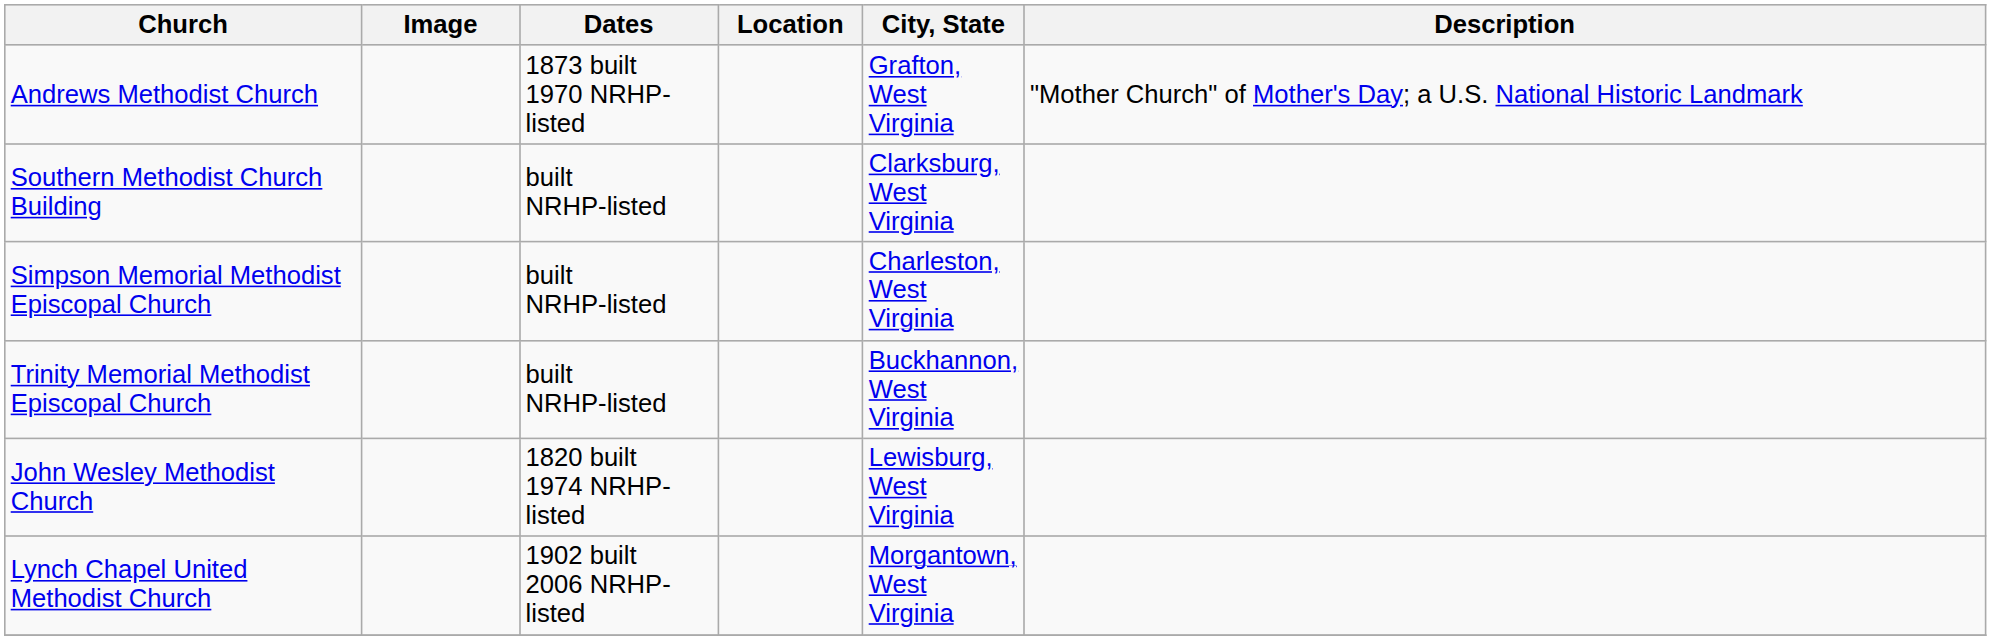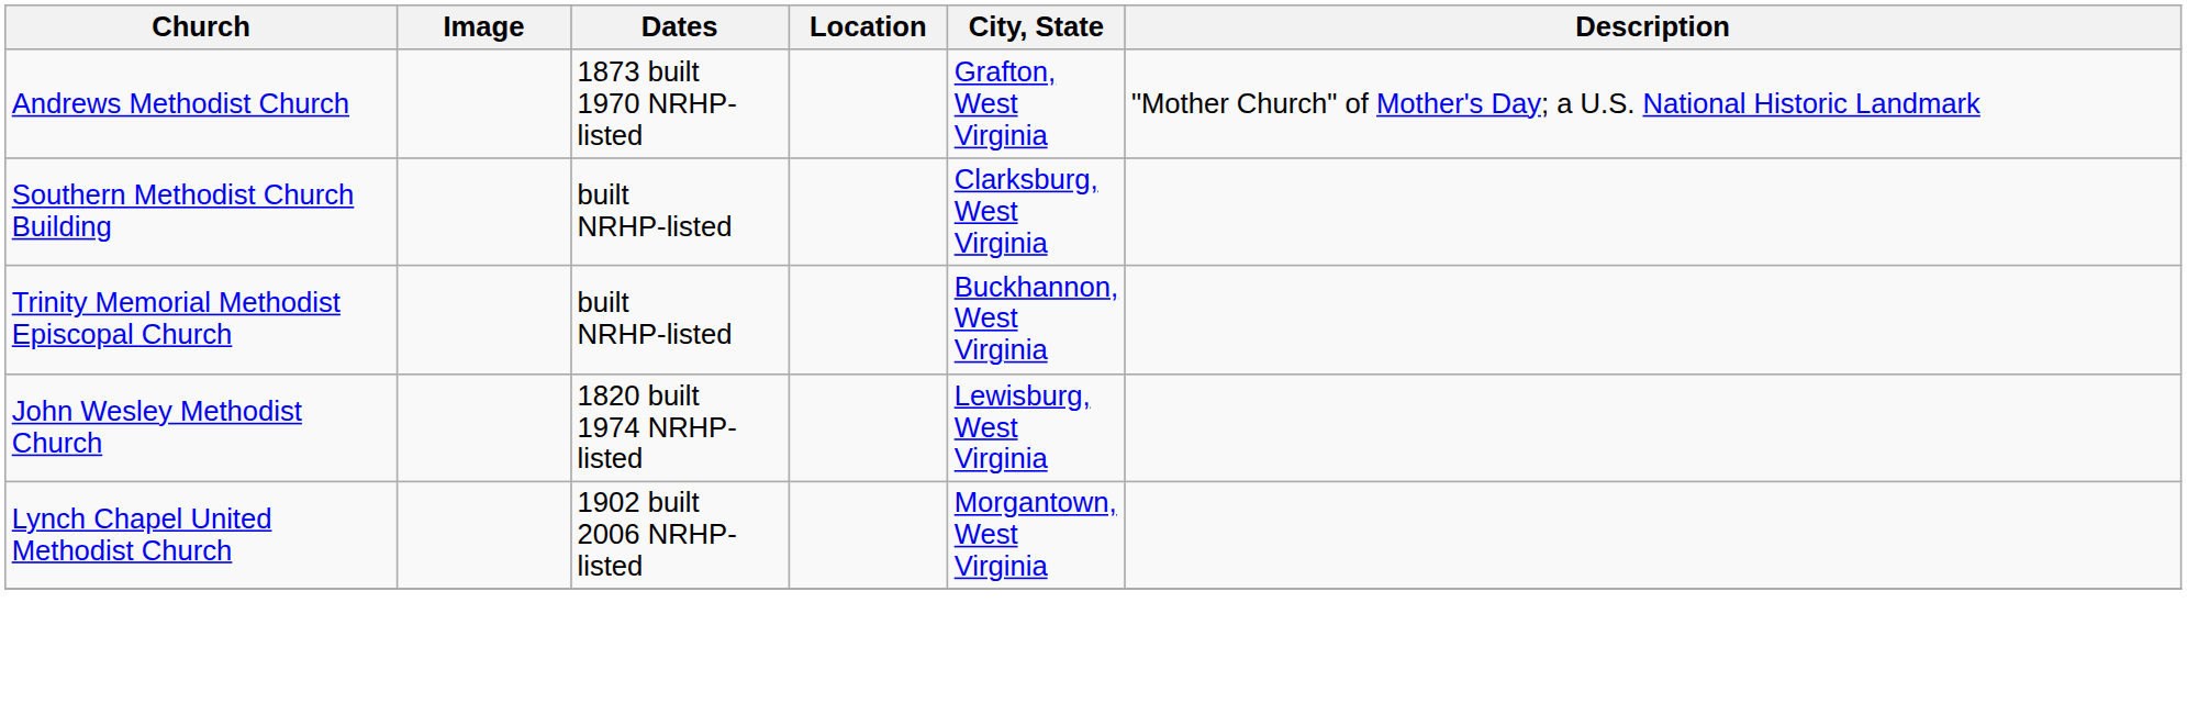- row: Simpson Memorial Methodist Episcopal Church | built NRHP-listed | Charleston, West Virginia
